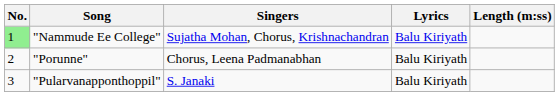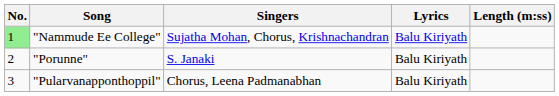"Porunne" | Singers: Chorus, Leena Padmanabhan -> S. Janaki
"Pularvanapponthoppil" | Singers: S. Janaki -> Chorus, Leena Padmanabhan
